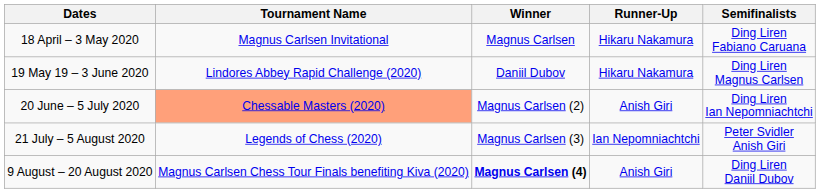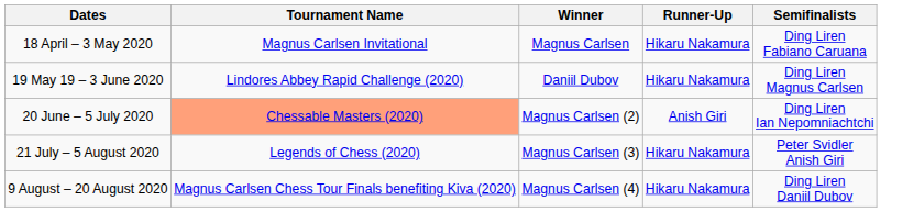21 July – 5 August 2020 | Runner-Up: Ian Nepomniachtchi -> Hikaru Nakamura
9 August – 20 August 2020 | Winner: bold -> normal
9 August – 20 August 2020 | Runner-Up: Anish Giri -> Hikaru Nakamura
